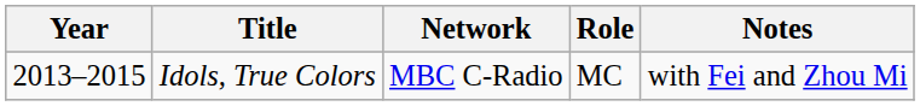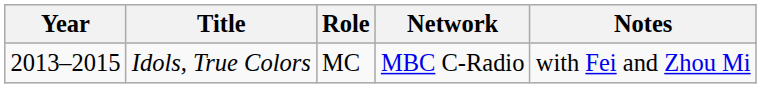columns swapped: Network <-> Role
